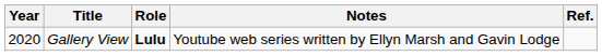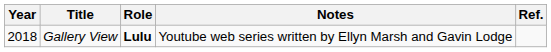Gallery View | Year: 2020 -> 2018
